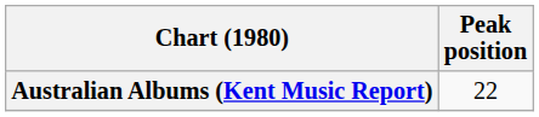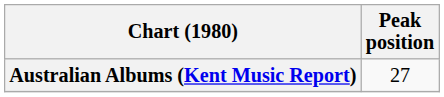Australian Albums (Kent Music Report) | Peak position: 22 -> 27
